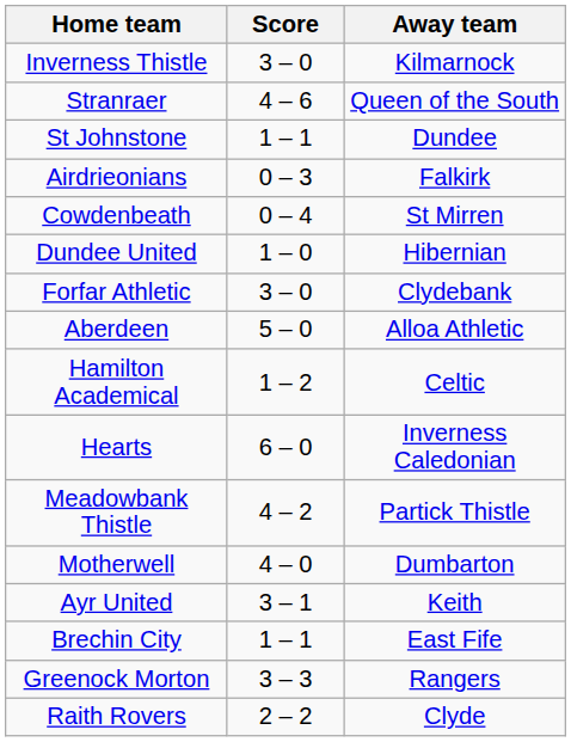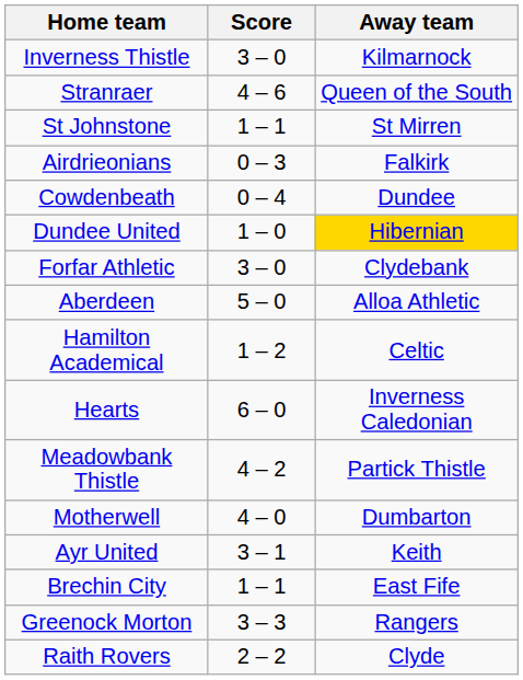St Johnstone | Away team: Dundee -> St Mirren
Cowdenbeath | Away team: St Mirren -> Dundee
Dundee United | Away team: no background -> gold background
